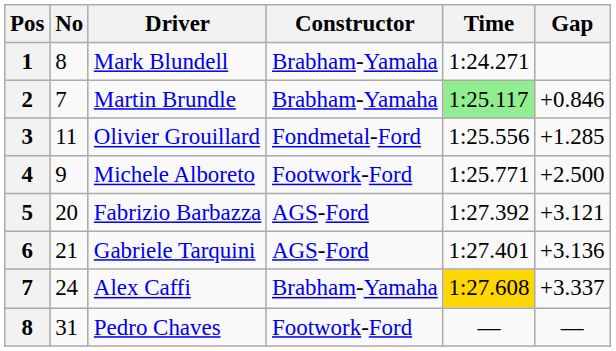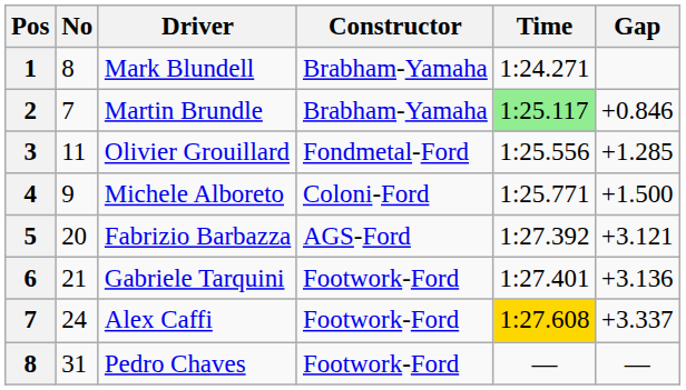Michele Alboreto | Constructor: Footwork-Ford -> Coloni-Ford
Michele Alboreto | Gap: +2.500 -> +1.500
Gabriele Tarquini | Constructor: AGS-Ford -> Footwork-Ford
Alex Caffi | Constructor: Brabham-Yamaha -> Footwork-Ford
